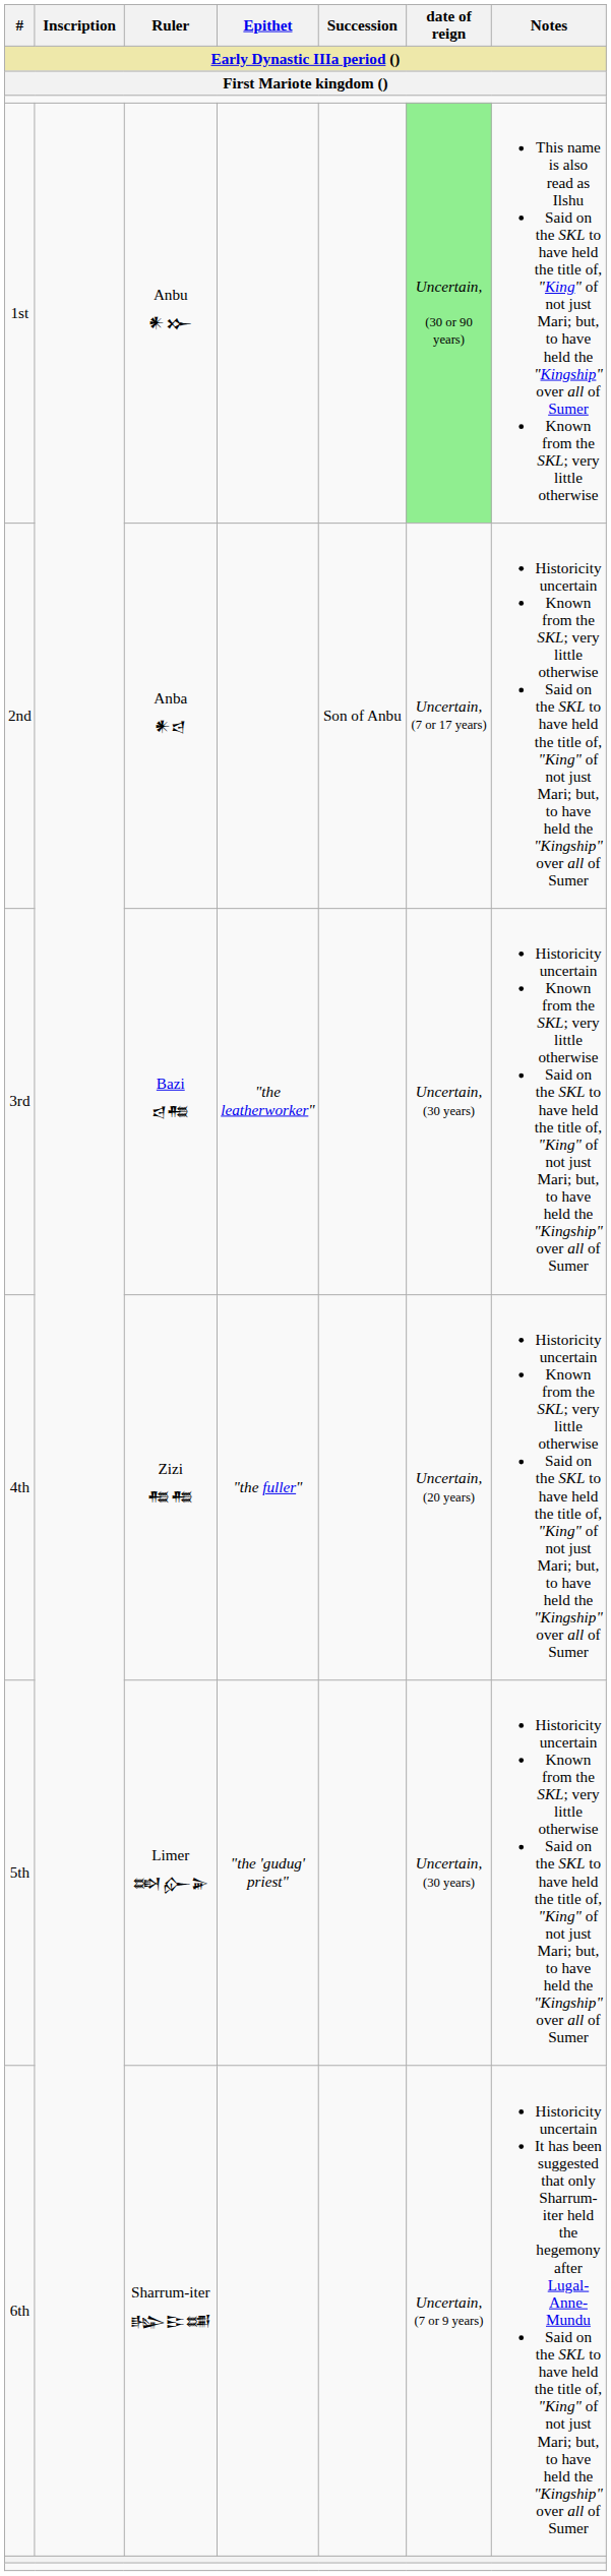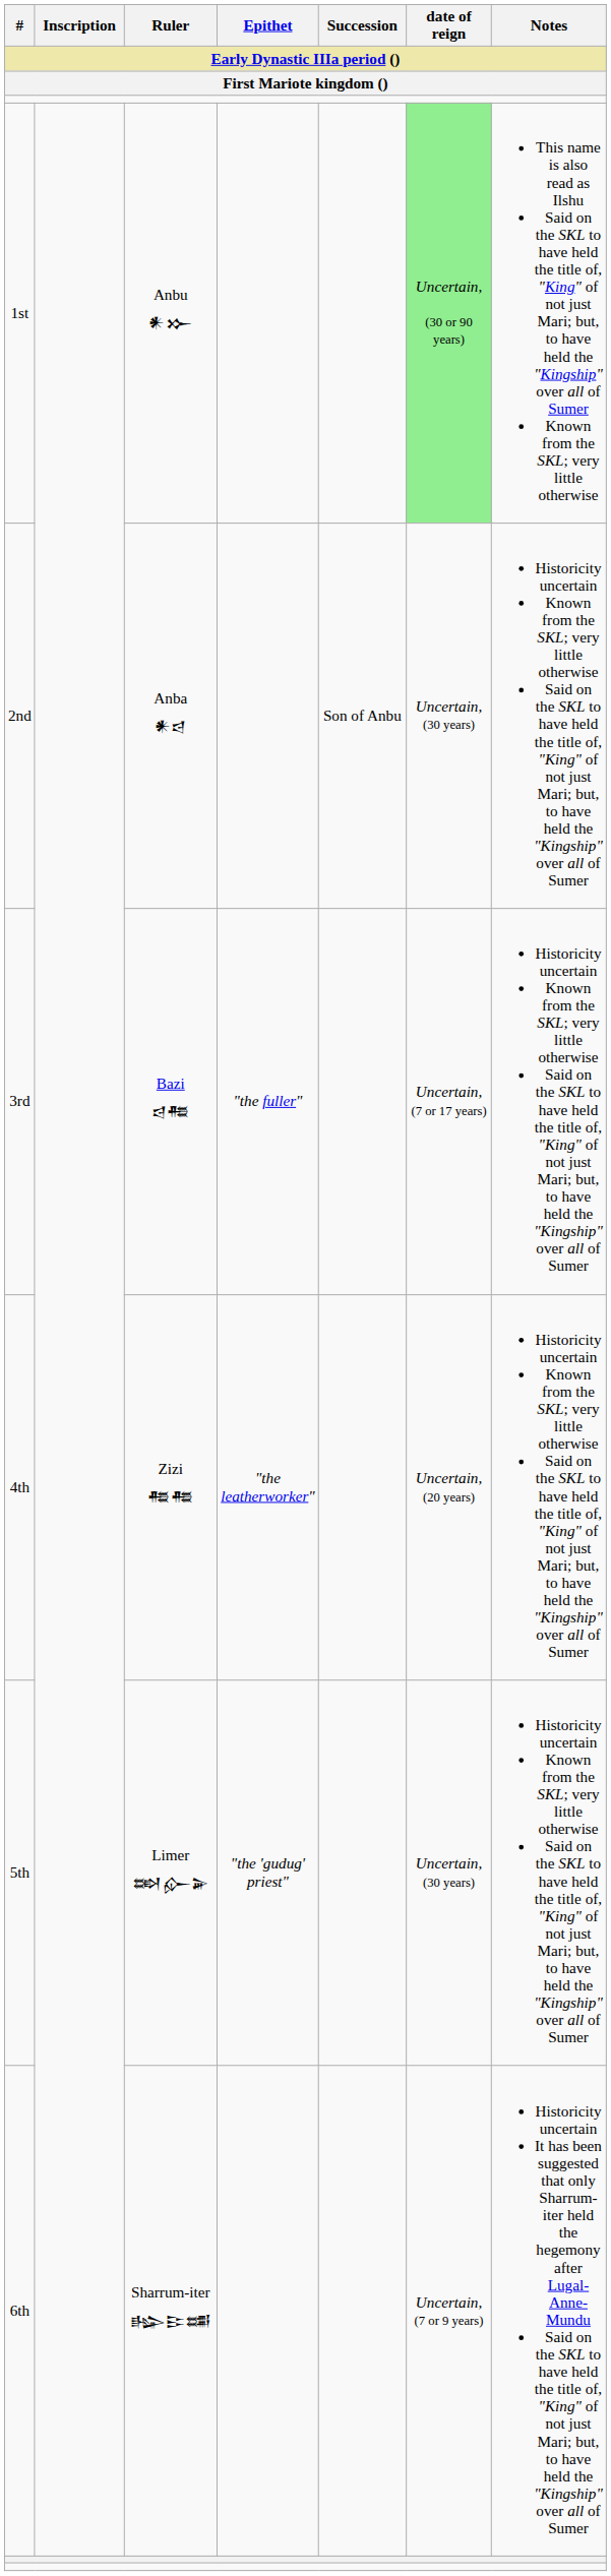2nd | date of reign: Uncertain, (7 or 17 years) -> Uncertain, (30 years)
3rd | Epithet: "the leatherworker" -> "the fuller"
3rd | date of reign: Uncertain, (30 years) -> Uncertain, (7 or 17 years)
4th | Epithet: "the fuller" -> "the leatherworker"
